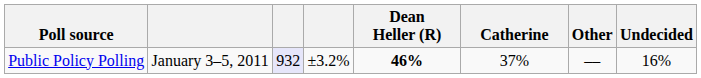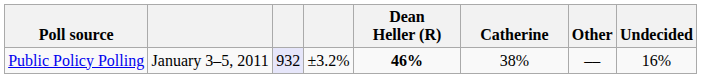Public Policy Polling | Catherine: 37% -> 38%
